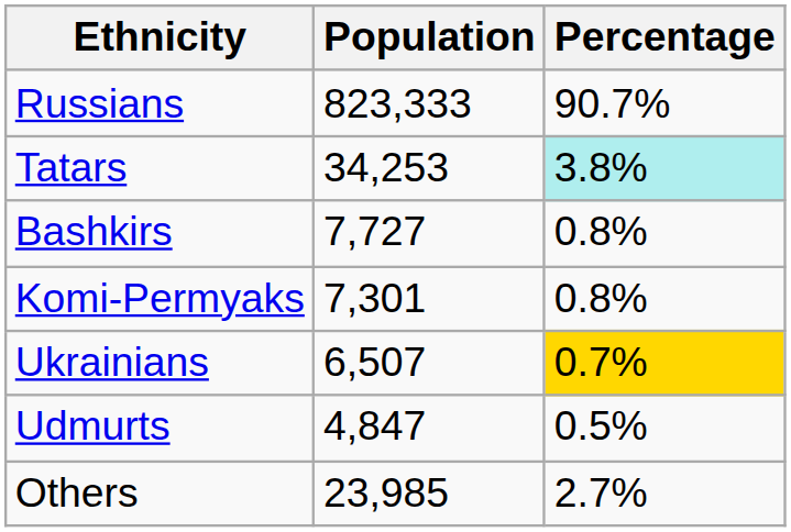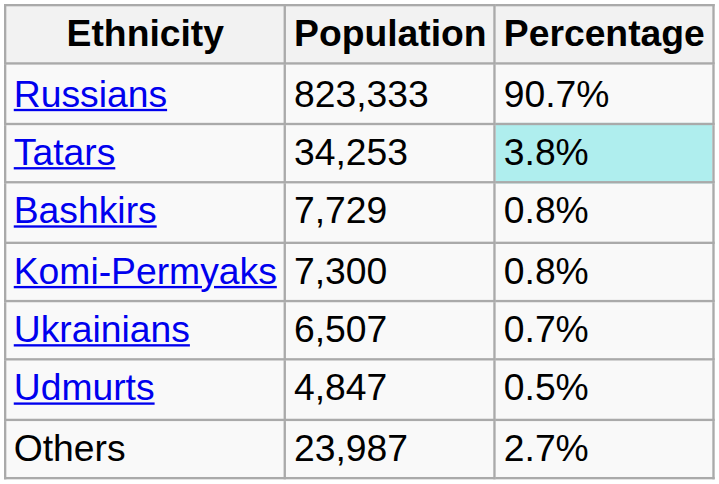Bashkirs | Population: 7,727 -> 7,729
Komi-Permyaks | Population: 7,301 -> 7,300
Ukrainians | Percentage: gold background -> no background
Others | Population: 23,985 -> 23,987
